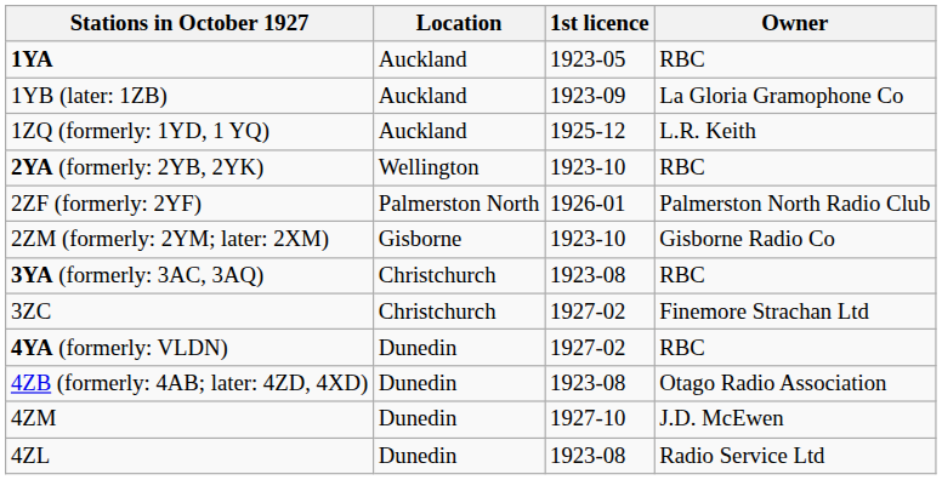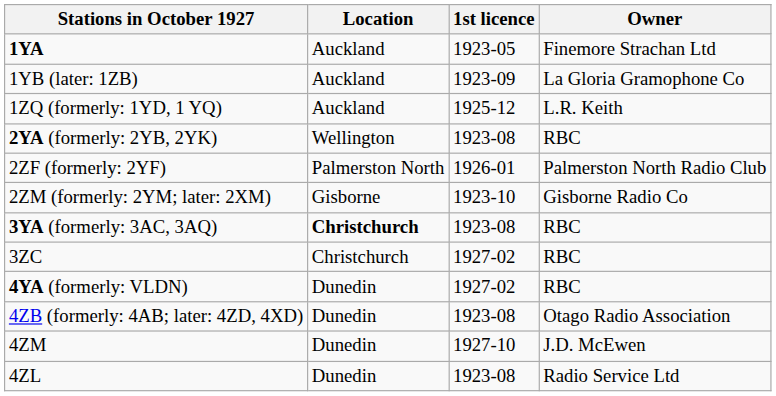1YA | Owner: RBC -> Finemore Strachan Ltd
2YA (formerly: 2YB, 2YK) | 1st licence: 1923-10 -> 1923-08
3YA (formerly: 3AC, 3AQ) | Location: normal -> bold
3ZC | Owner: Finemore Strachan Ltd -> RBC
